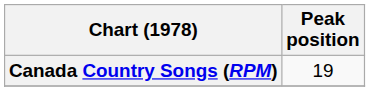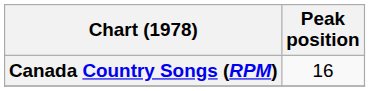Canada Country Songs (RPM) | Peak position: 19 -> 16
